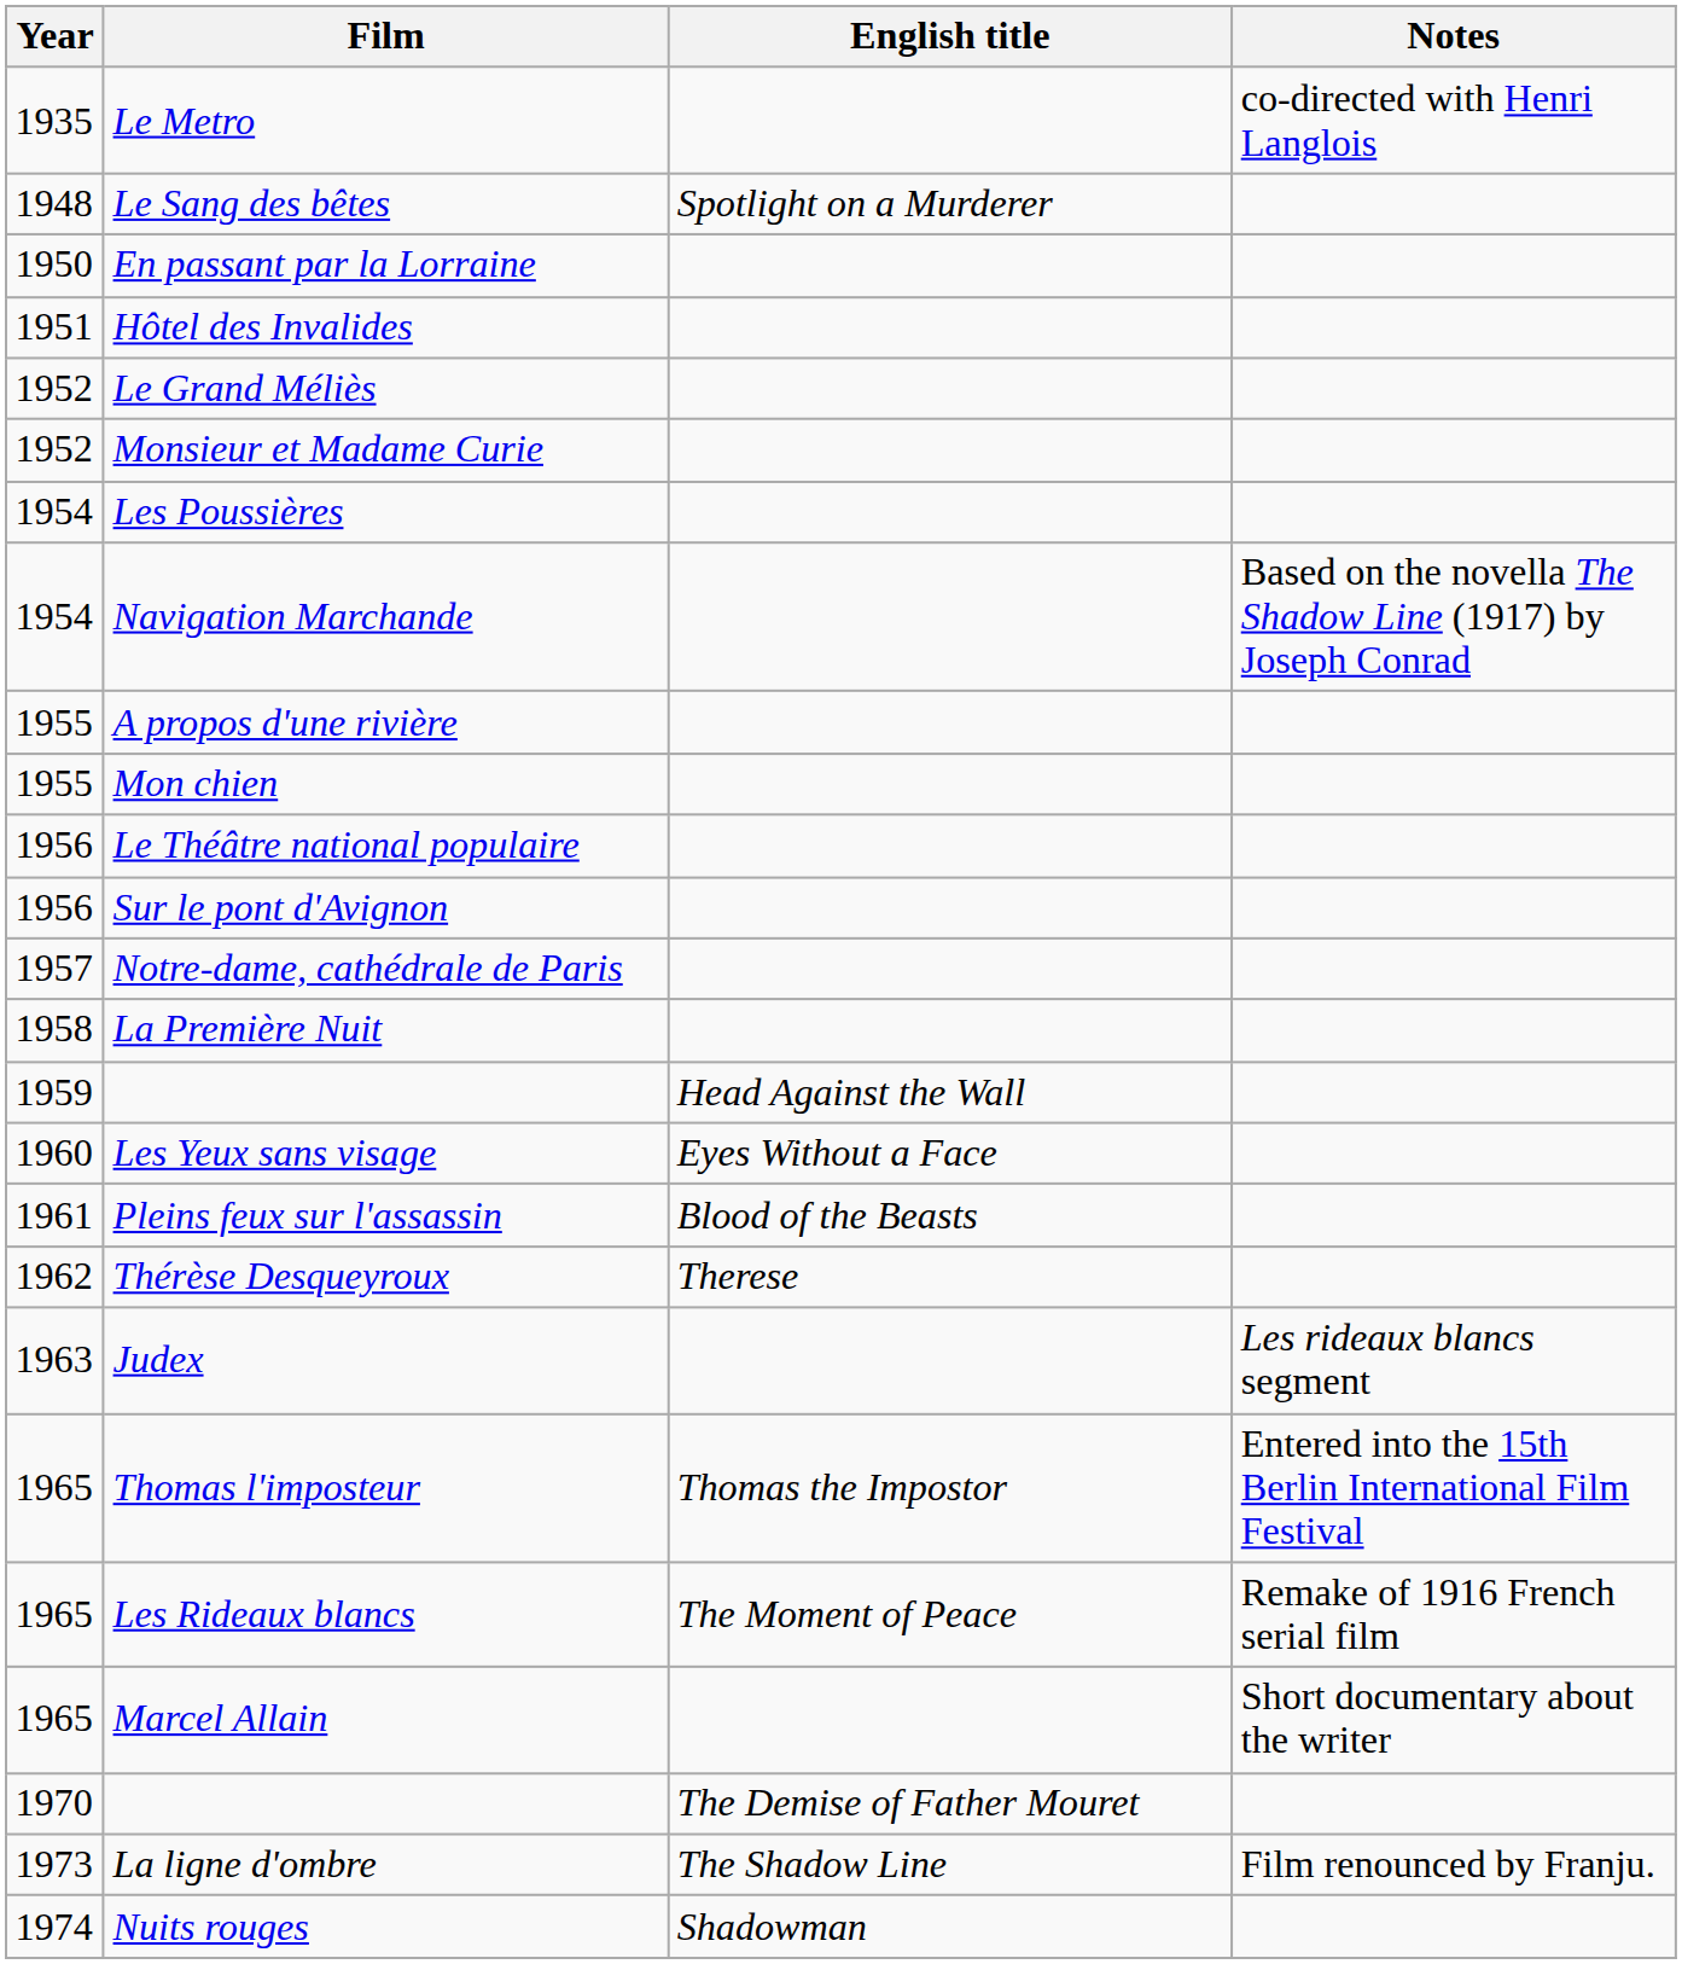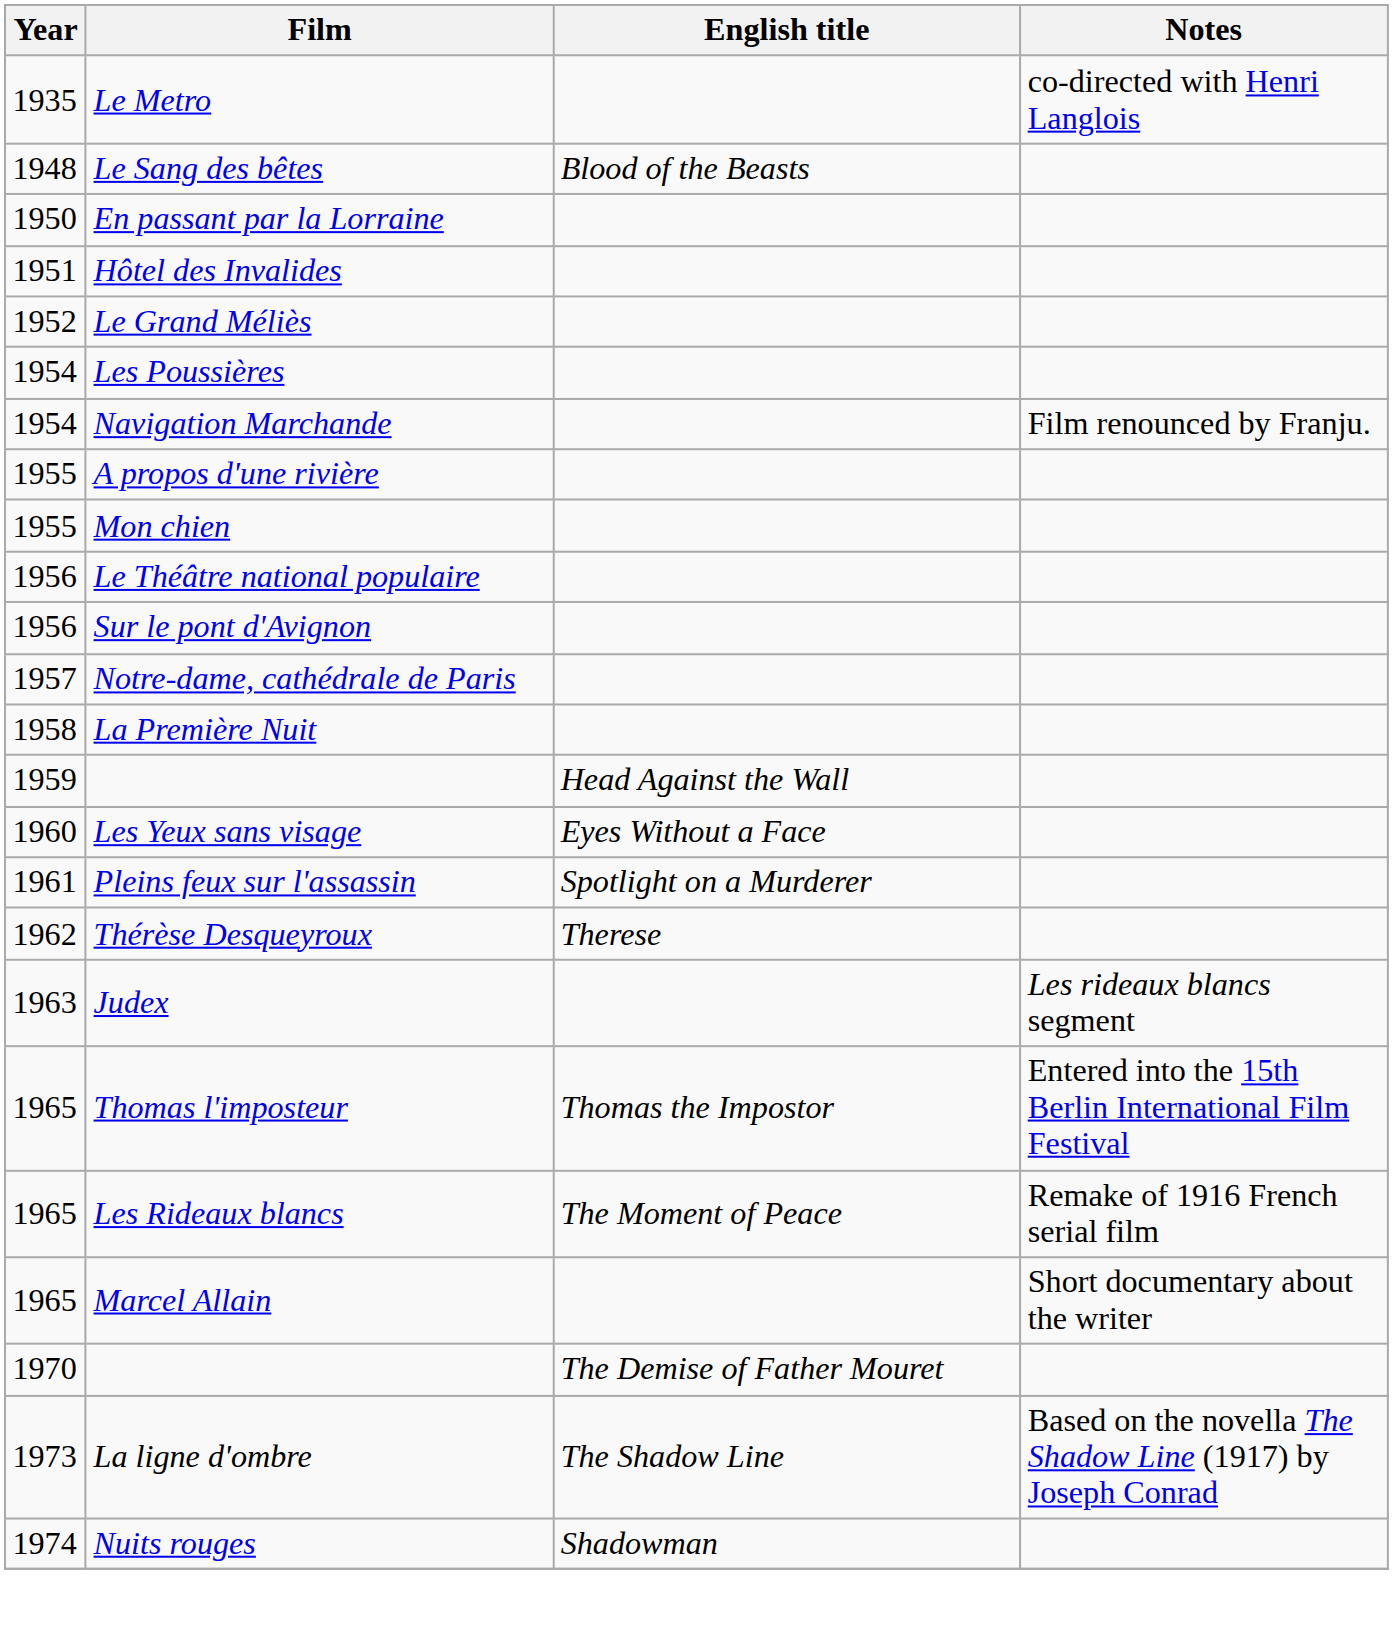Le Sang des bêtes | English title: Spotlight on a Murderer -> Blood of the Beasts
- row: 1952 | Monsieur et Madame Curie
Navigation Marchande | Notes: Based on the novella The Shadow Line (1917) by Joseph Conrad -> Film renounced by Franju.
Pleins feux sur l'assassin | English title: Blood of the Beasts -> Spotlight on a Murderer
La ligne d'ombre | Notes: Film renounced by Franju. -> Based on the novella The Shadow Line (1917) by Joseph Conrad
